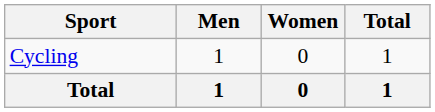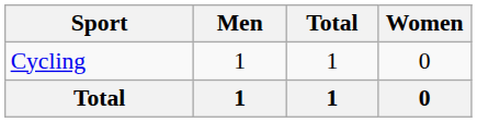columns swapped: Women <-> Total
